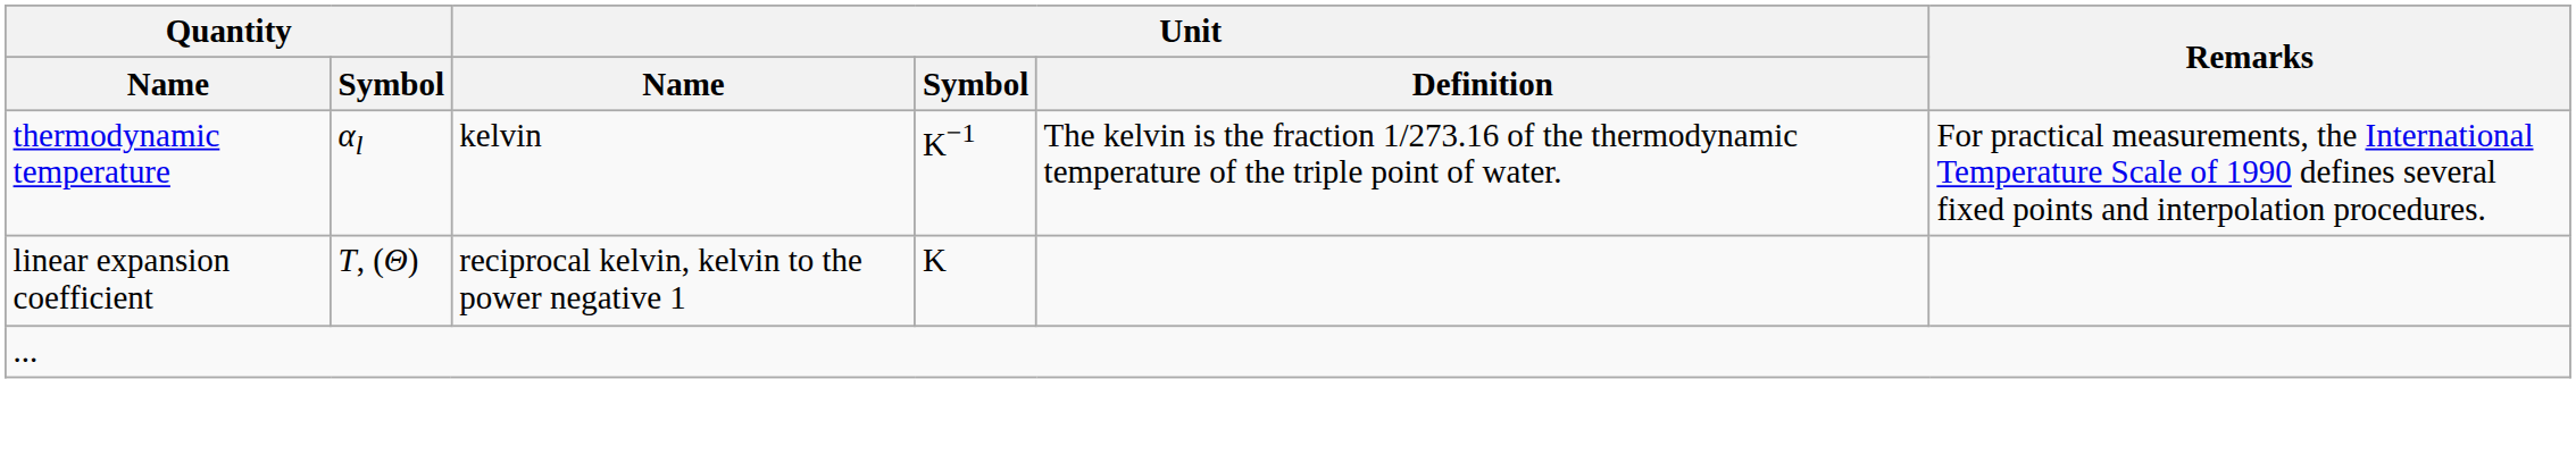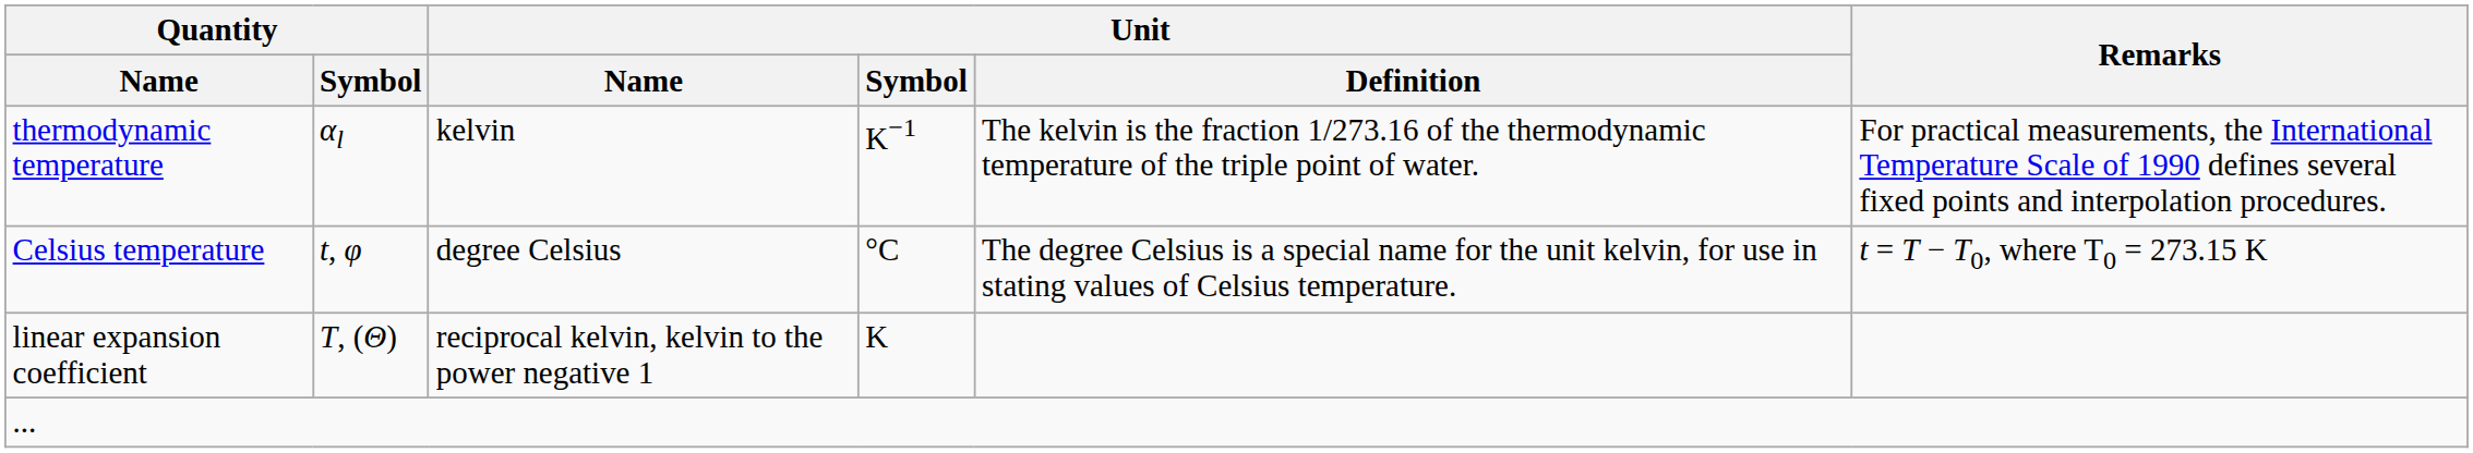+ row: Celsius temperature | t, φ | degree Celsius | °C | The degree Celsius is a special name for the unit kelvin, for use in stating values of Celsius temperature. | t = T − T0, where T0 = 273.15 K
